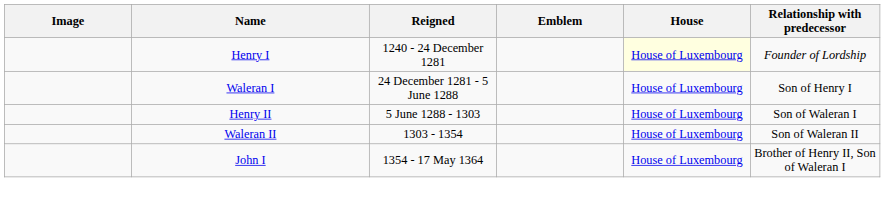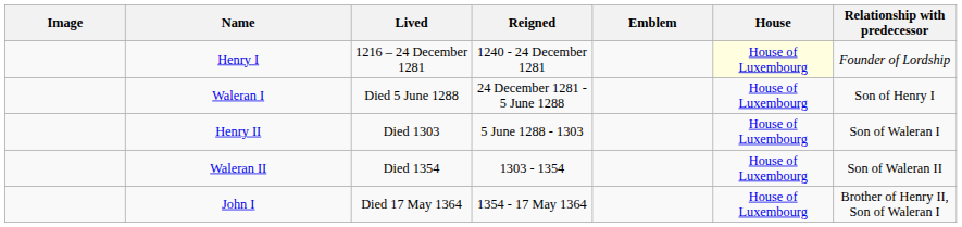+ column: Lived | 1216 – 24 December 1281 | Died 5 June 1288 | Died 1303 | Died 1354 | Died 17 May 1364
